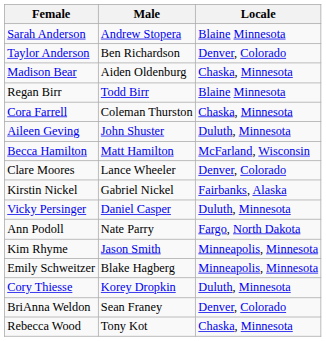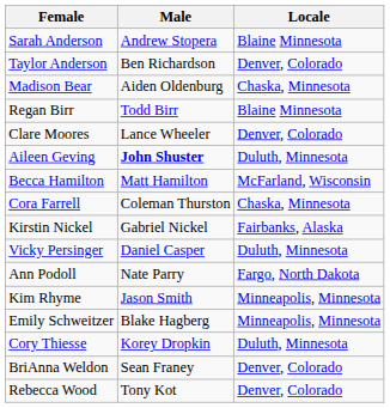rows swapped: Cora Farrell <-> Clare Moores
Aileen Geving | Male: normal -> bold
Rebecca Wood | Locale: Chaska, Minnesota -> Denver, Colorado
